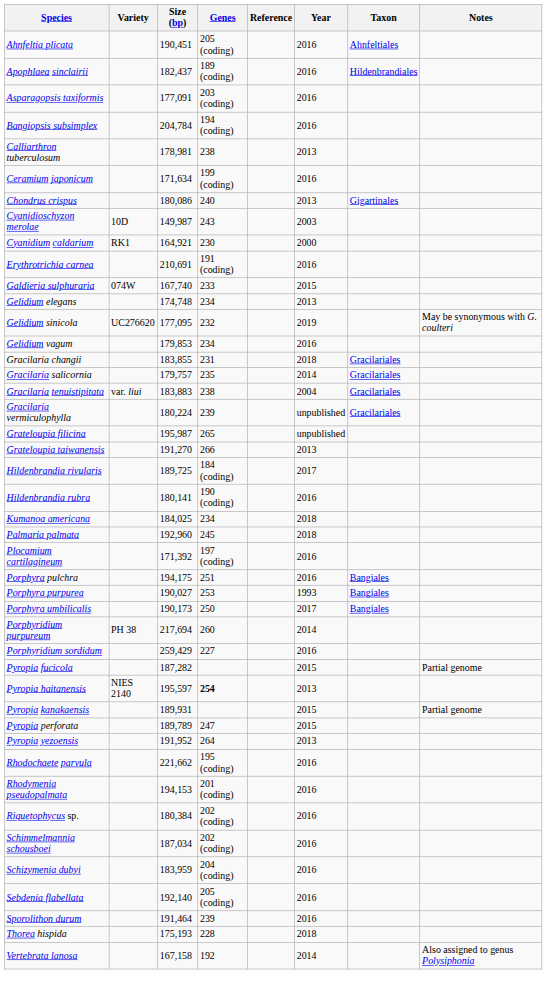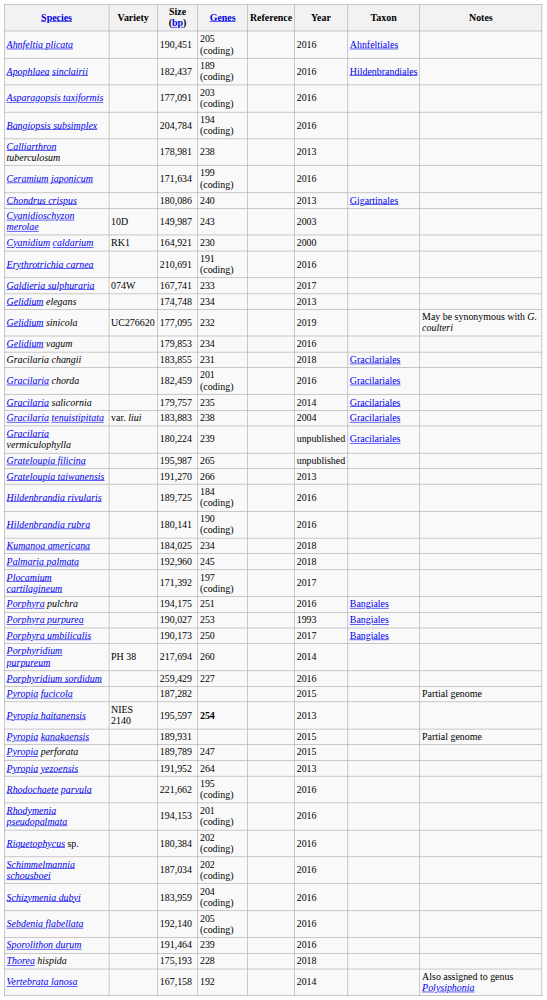Galdieria sulphuraria | Size (bp): 167,740 -> 167,741
Galdieria sulphuraria | Year: 2015 -> 2017
+ row: Gracilaria chorda | 182,459 | 201 (coding) | 2016 | Gracilariales
Hildenbrandia rivularis | Year: 2017 -> 2016
Plocamium cartilagineum | Year: 2016 -> 2017
